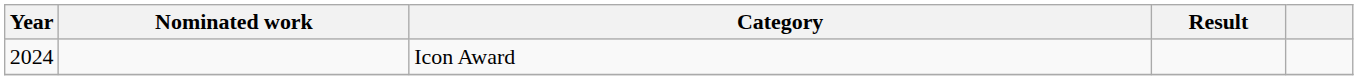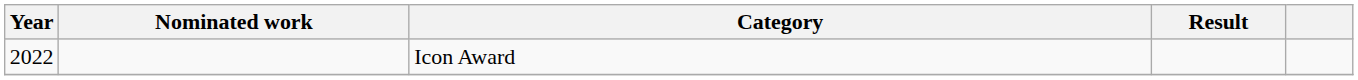Icon Award | Year: 2024 -> 2022
